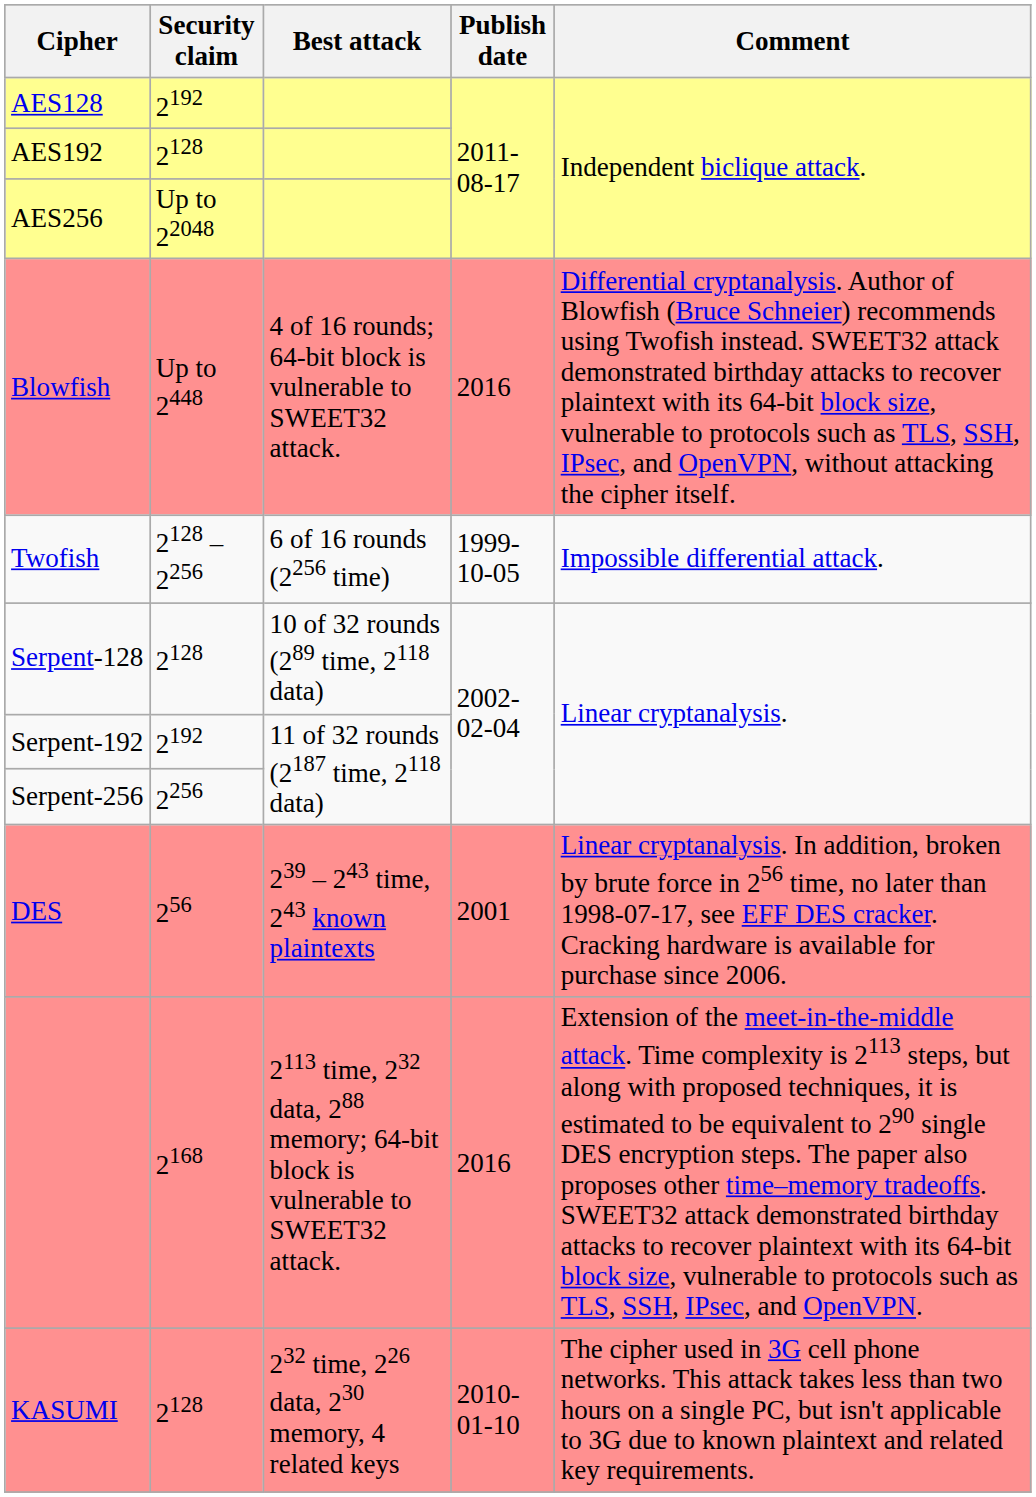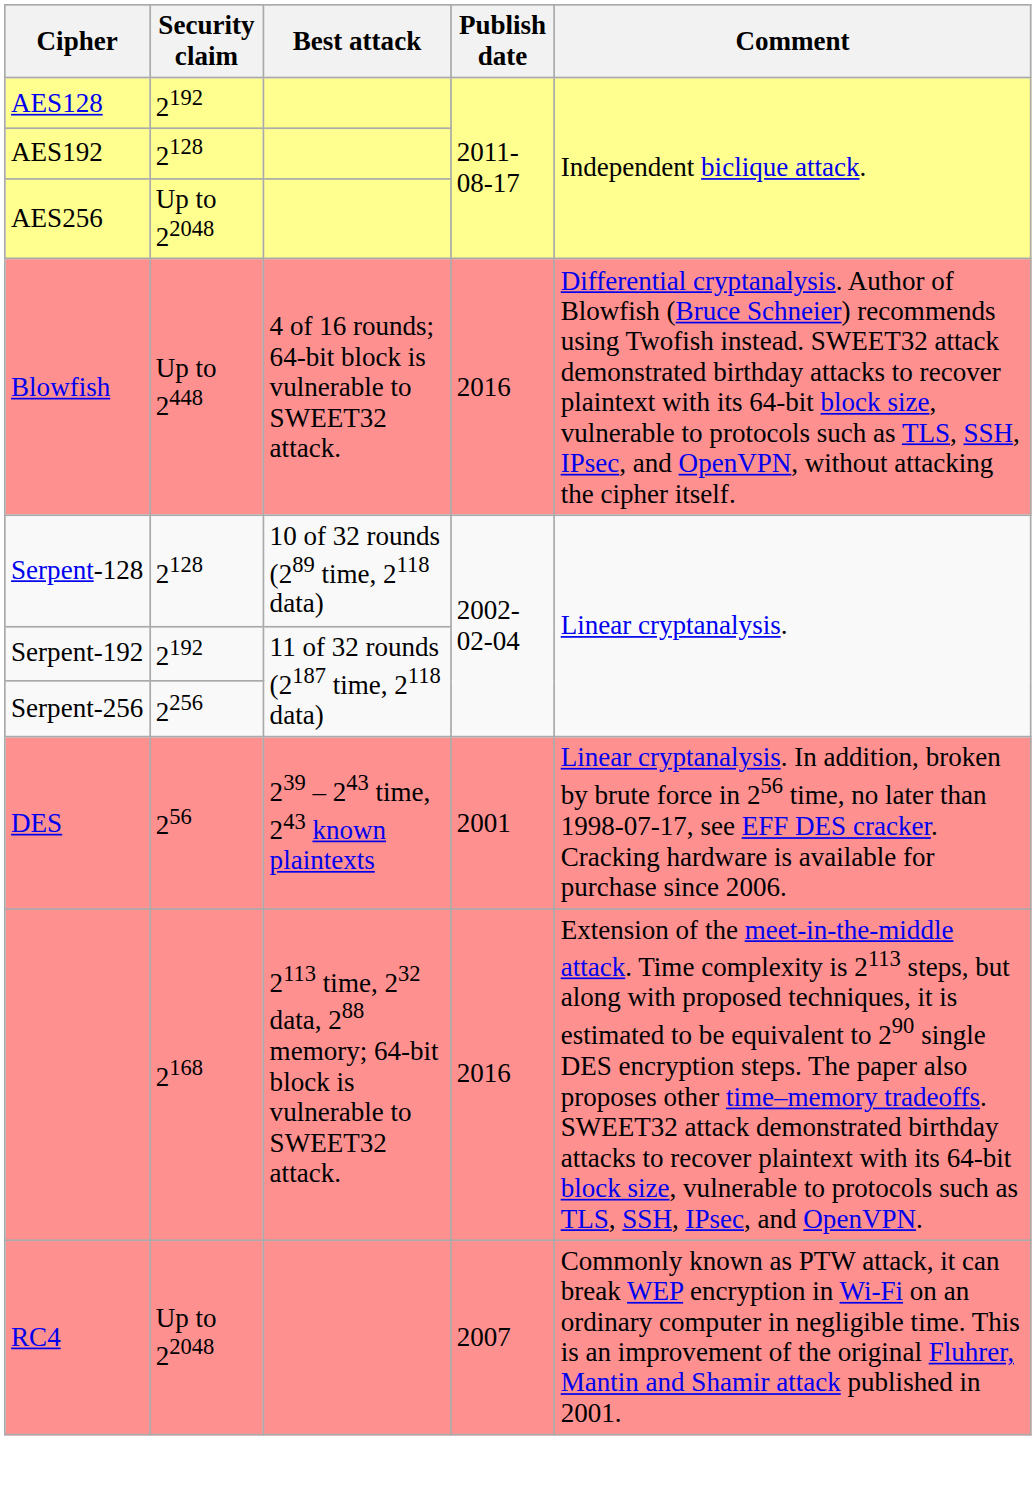- row: Twofish | 2128 – 2256 | 6 of 16 rounds (2256 time) | 1999-10-05 | Impossible differential attack.
- row: KASUMI | 2128 | 232 time, 226 data, 230 memory, 4 related keys | 2010-01-10 | The cipher used in 3G cell phone networks. This attack takes less than two hours on a single PC, but isn't applicable to 3G due to known plaintext and related key requirements.
+ row: RC4 | Up to 22048 | 2007 | Commonly known as PTW attack, it can break WEP encryption in Wi-Fi on an ordinary computer in negligible time. This is an improvement of the original Fluhrer, Mantin and Shamir attack published in 2001.
